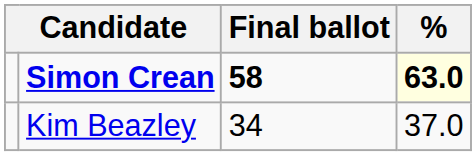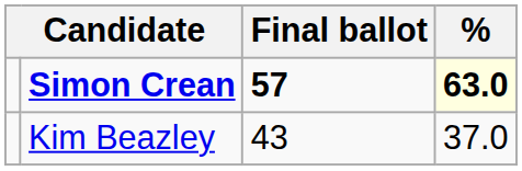Simon Crean | Final ballot: 58 -> 57
Kim Beazley | Final ballot: 34 -> 43
